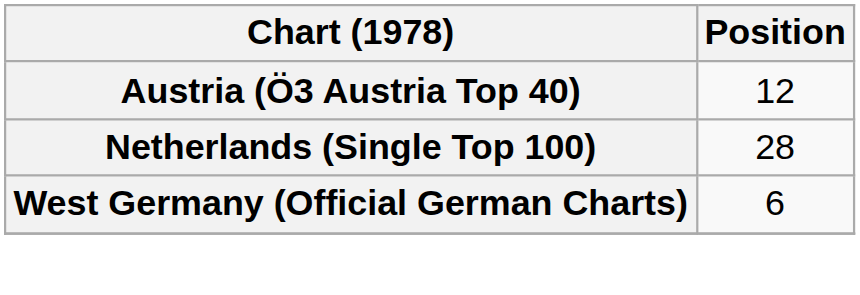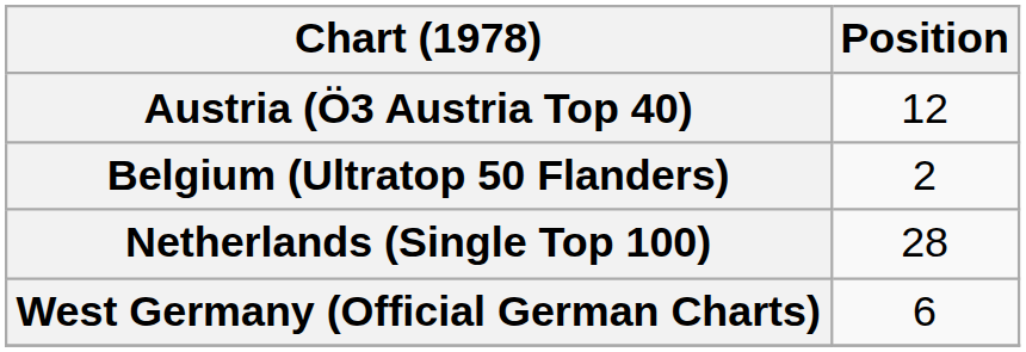+ row: Belgium (Ultratop 50 Flanders) | 2
